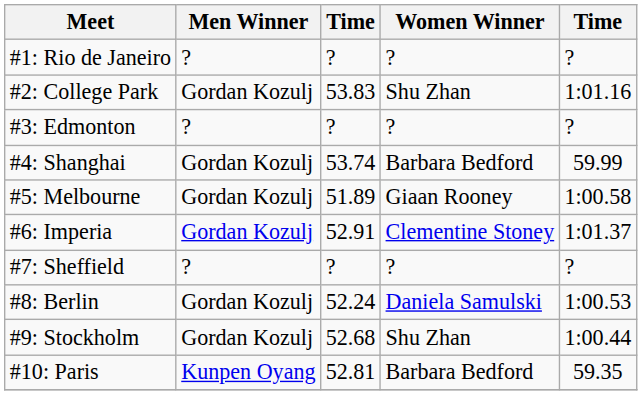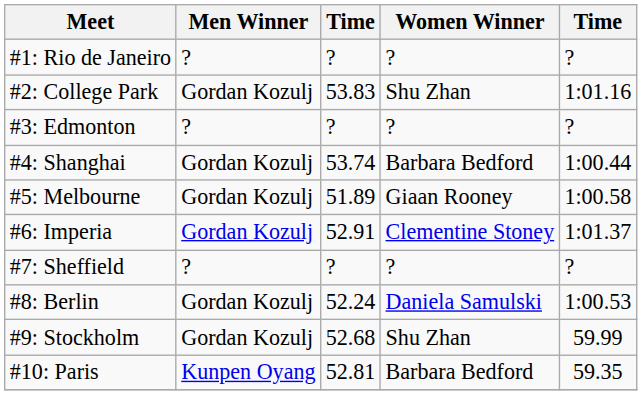#4: Shanghai | column 5: 59.99 -> 1:00.44
#9: Stockholm | column 5: 1:00.44 -> 59.99
